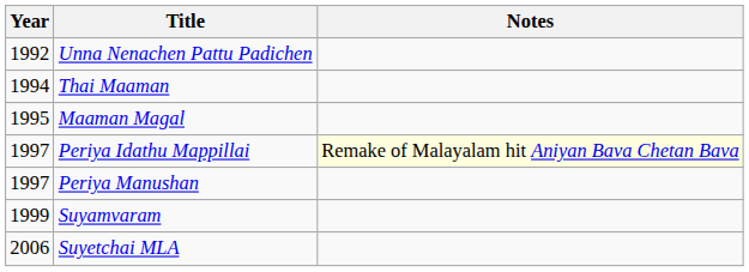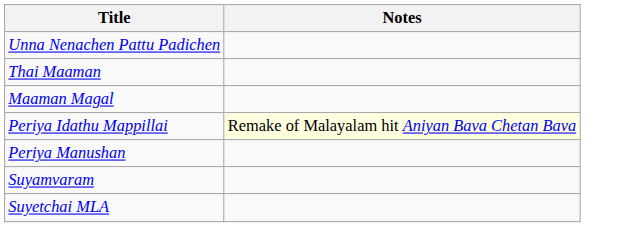- column: Year | 1992 | 1994 | 1995 | 1997 | 1997 | 1999 | 2006
